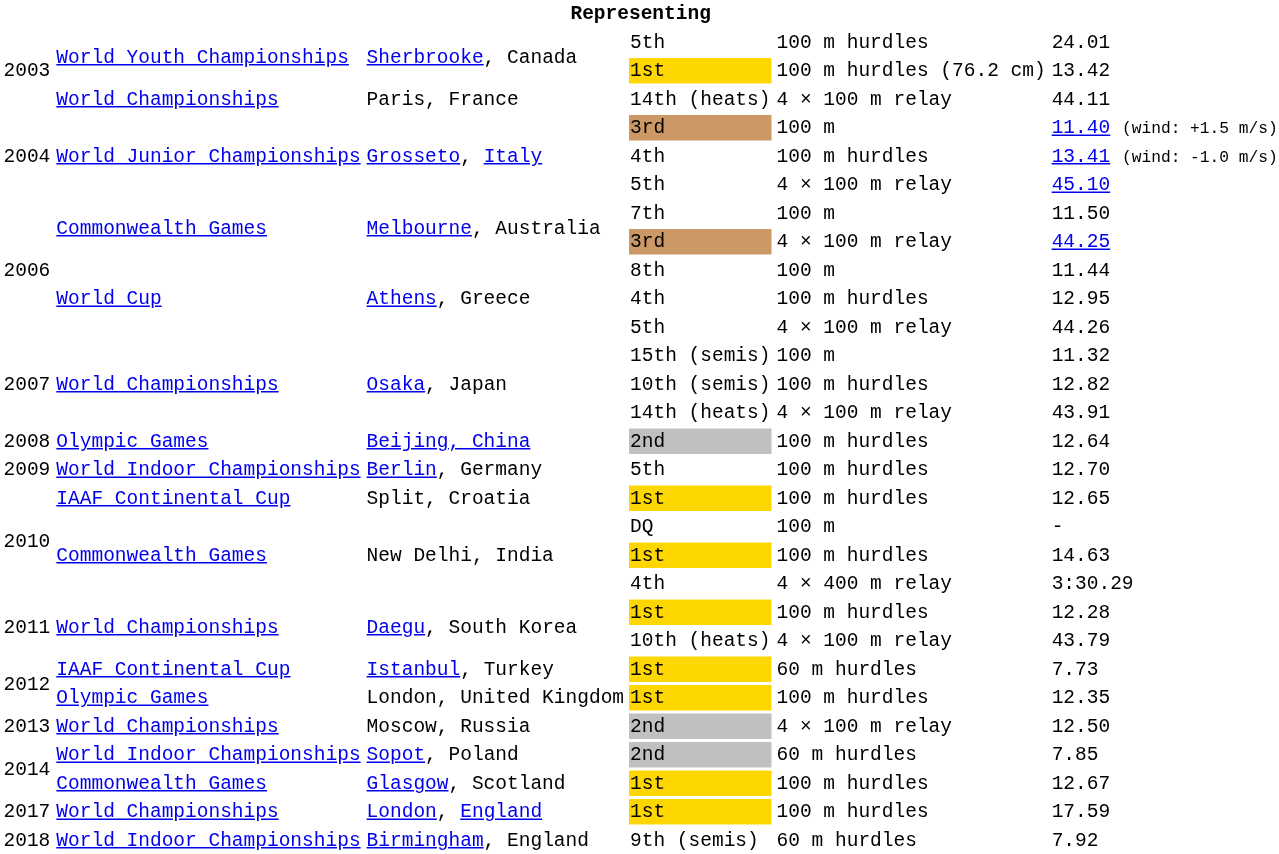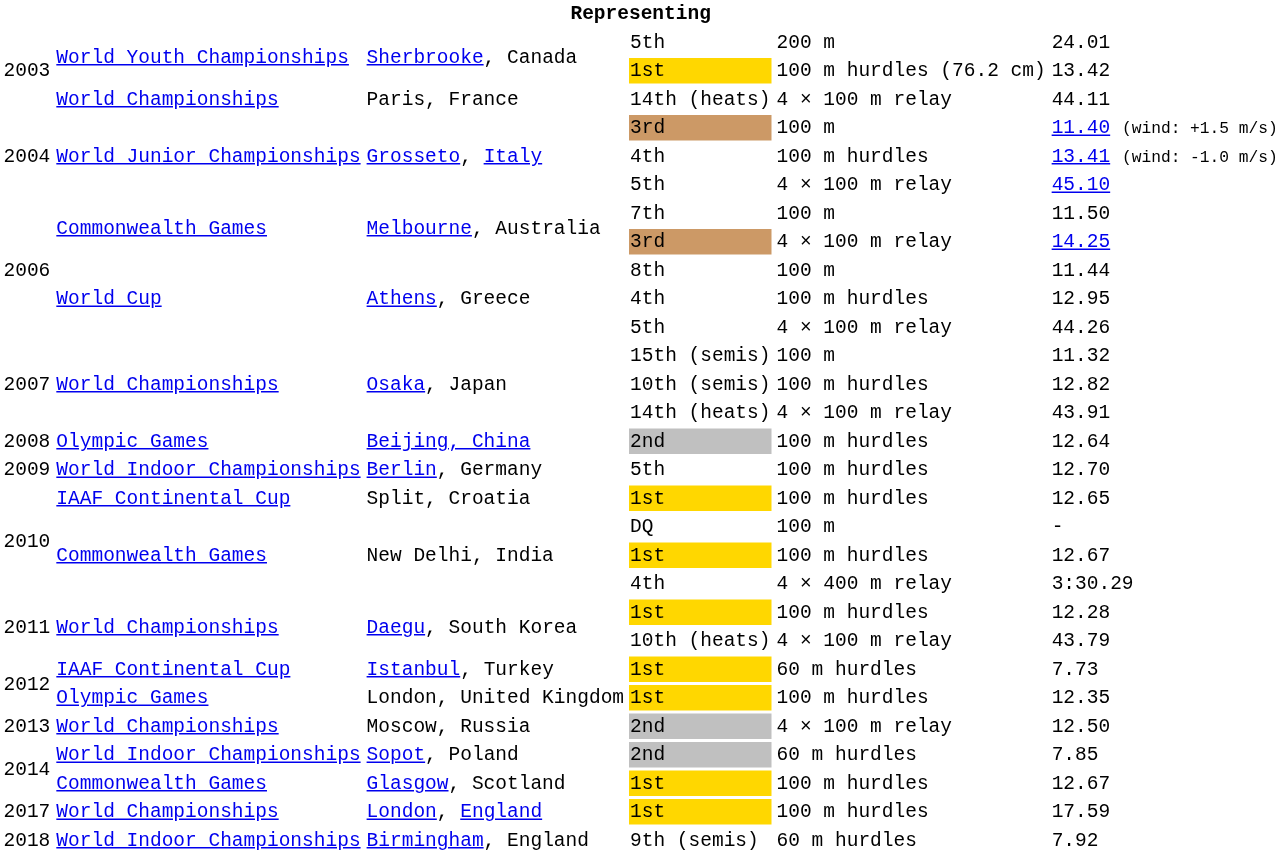Sherbrooke, Canada / 5th | column 5: 100 m hurdles -> 200 m
Melbourne, Australia / 3rd | column 6: 44.25 -> 14.25
New Delhi, India / 1st | column 6: 14.63 -> 12.67
